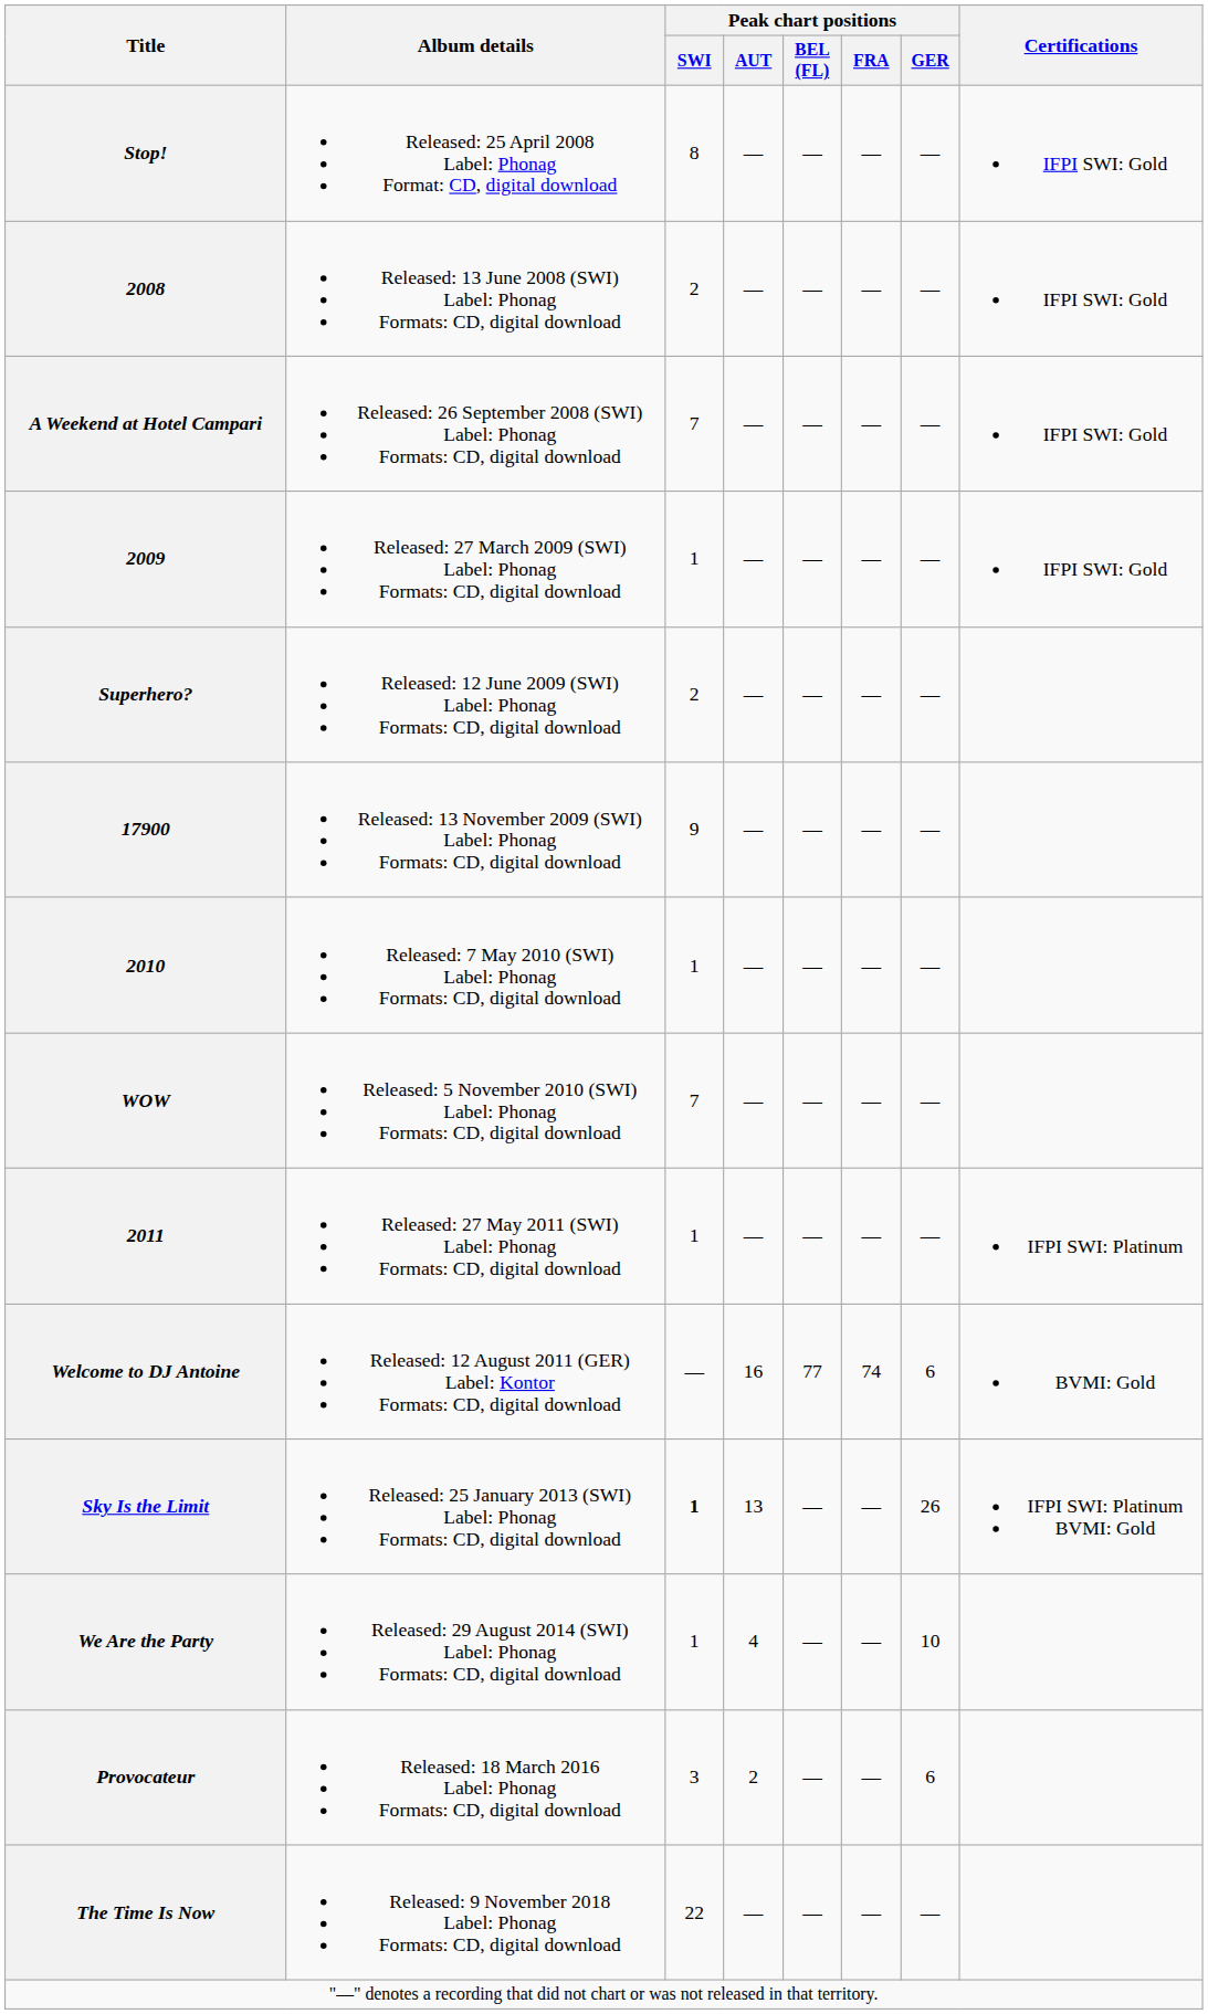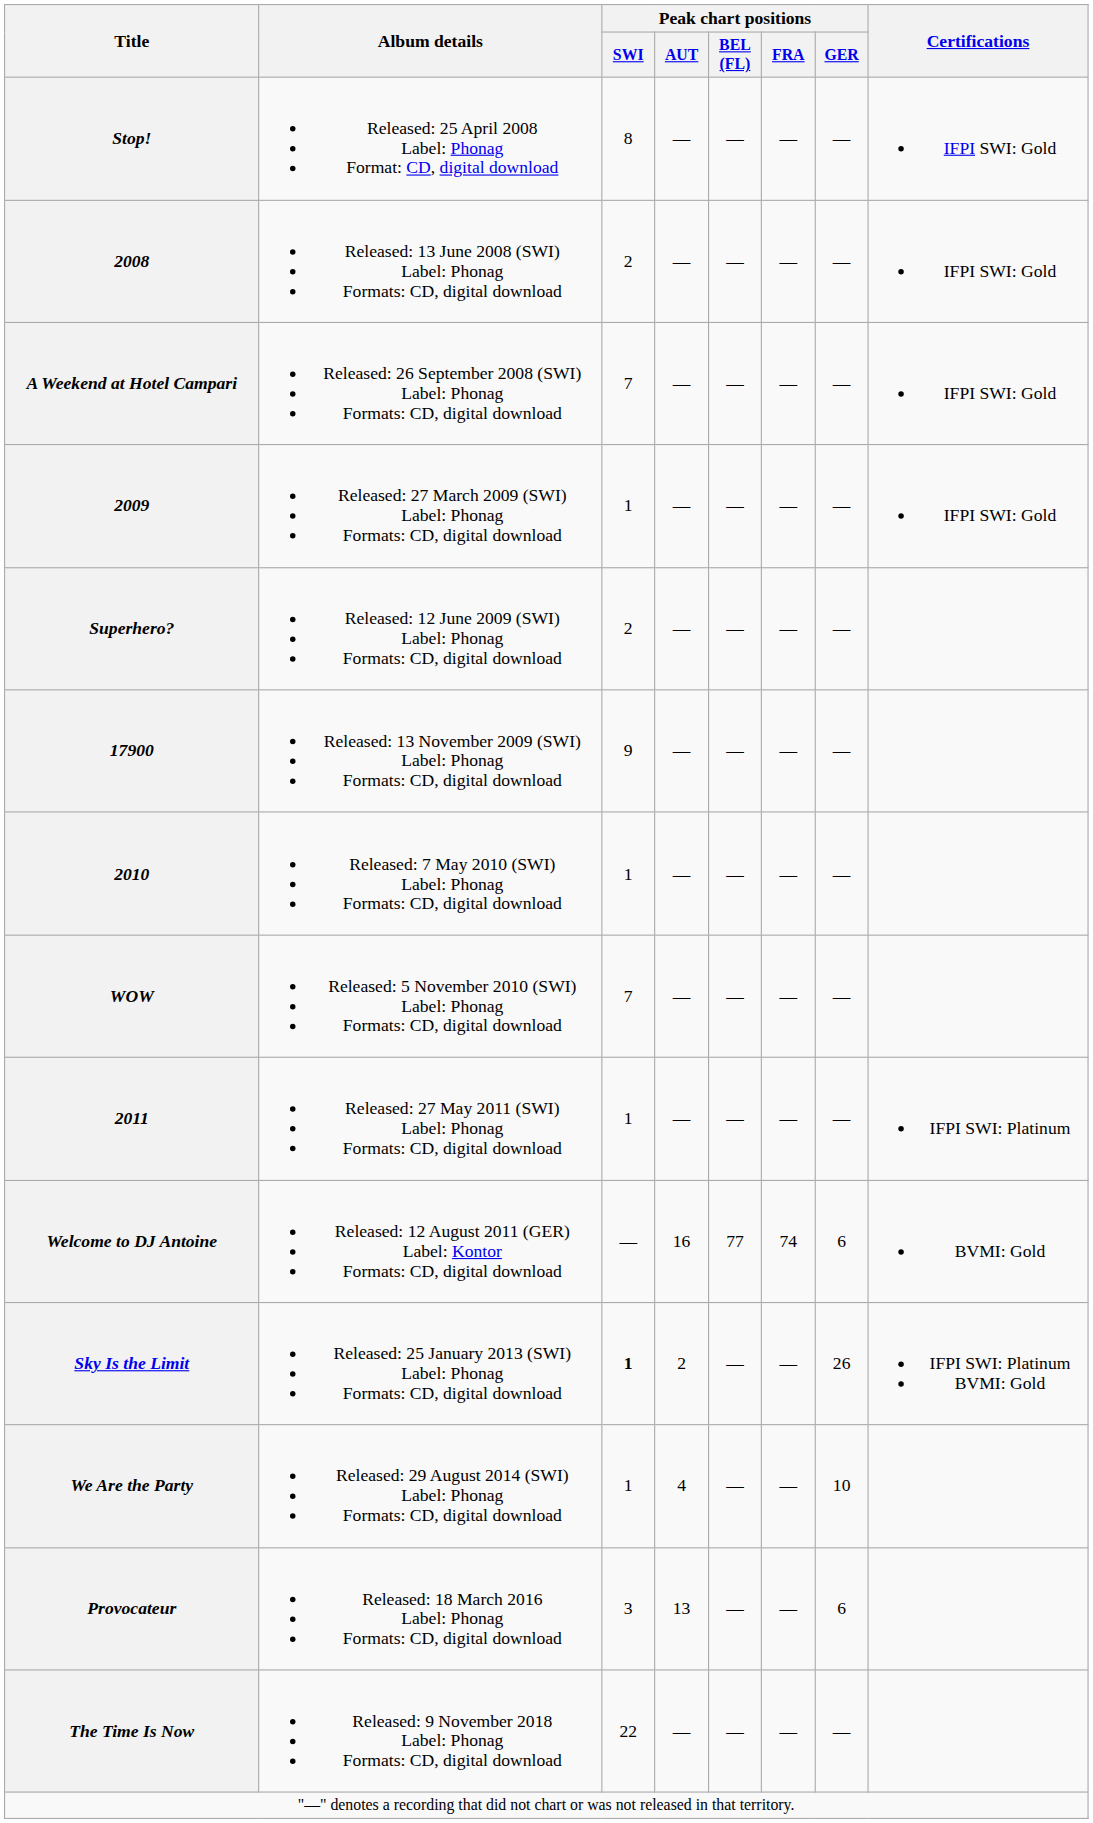Sky Is the Limit | Peak chart positions / AUT: 13 -> 2
Provocateur | Peak chart positions / AUT: 2 -> 13
